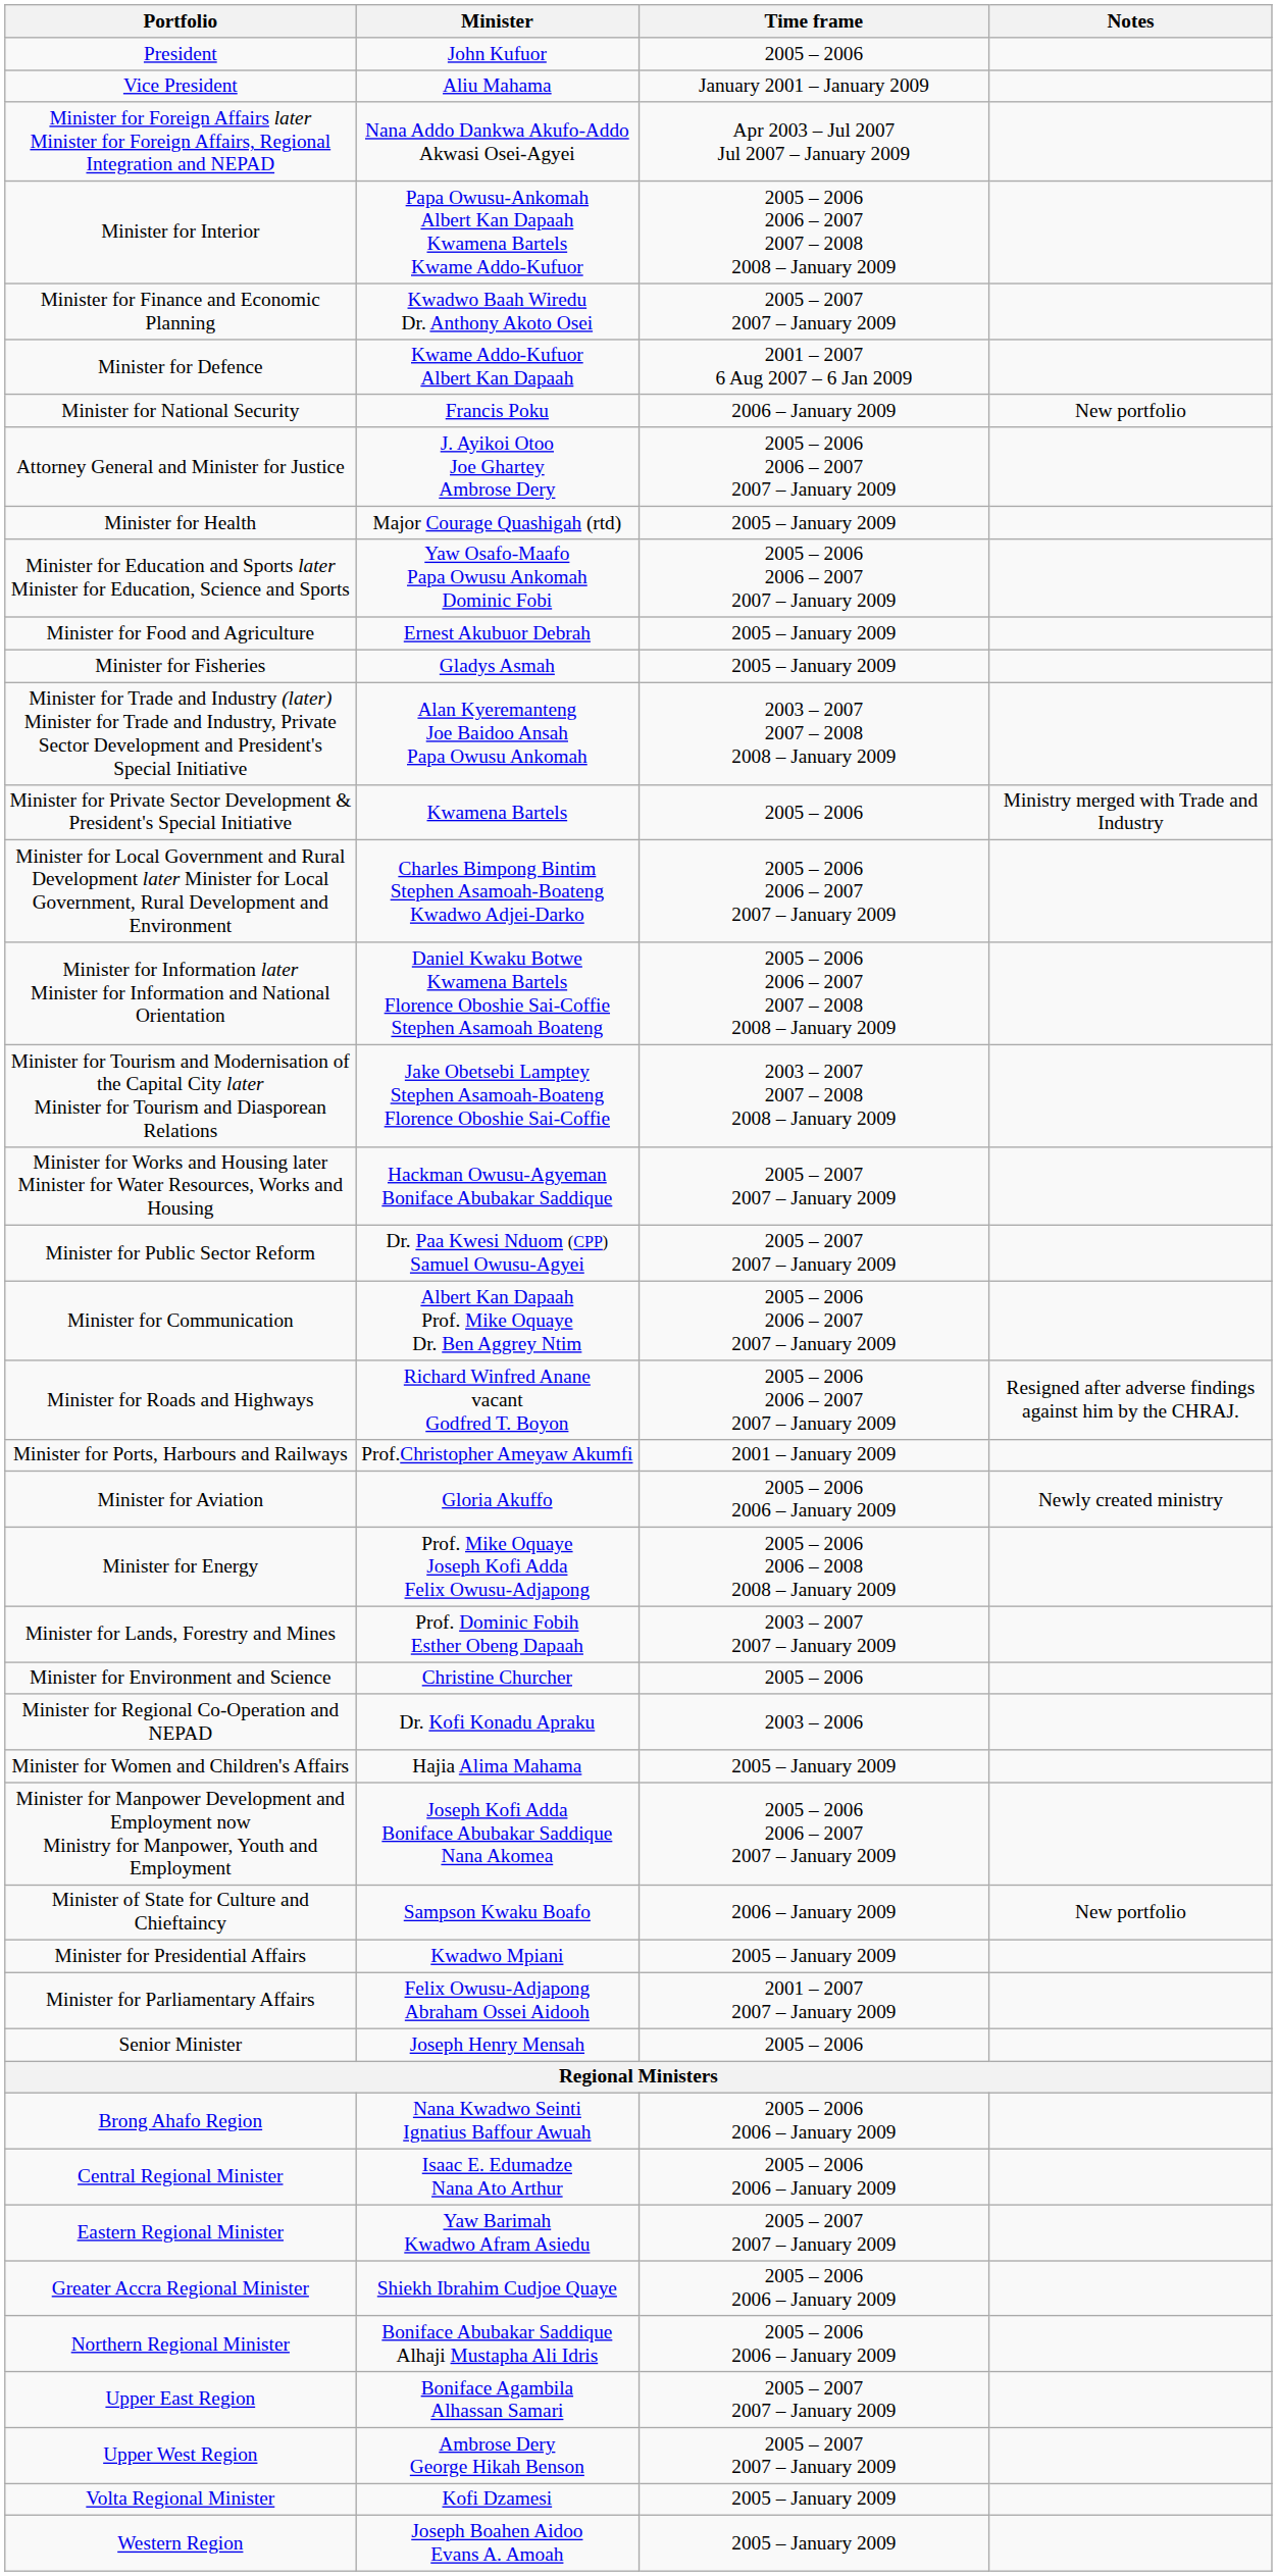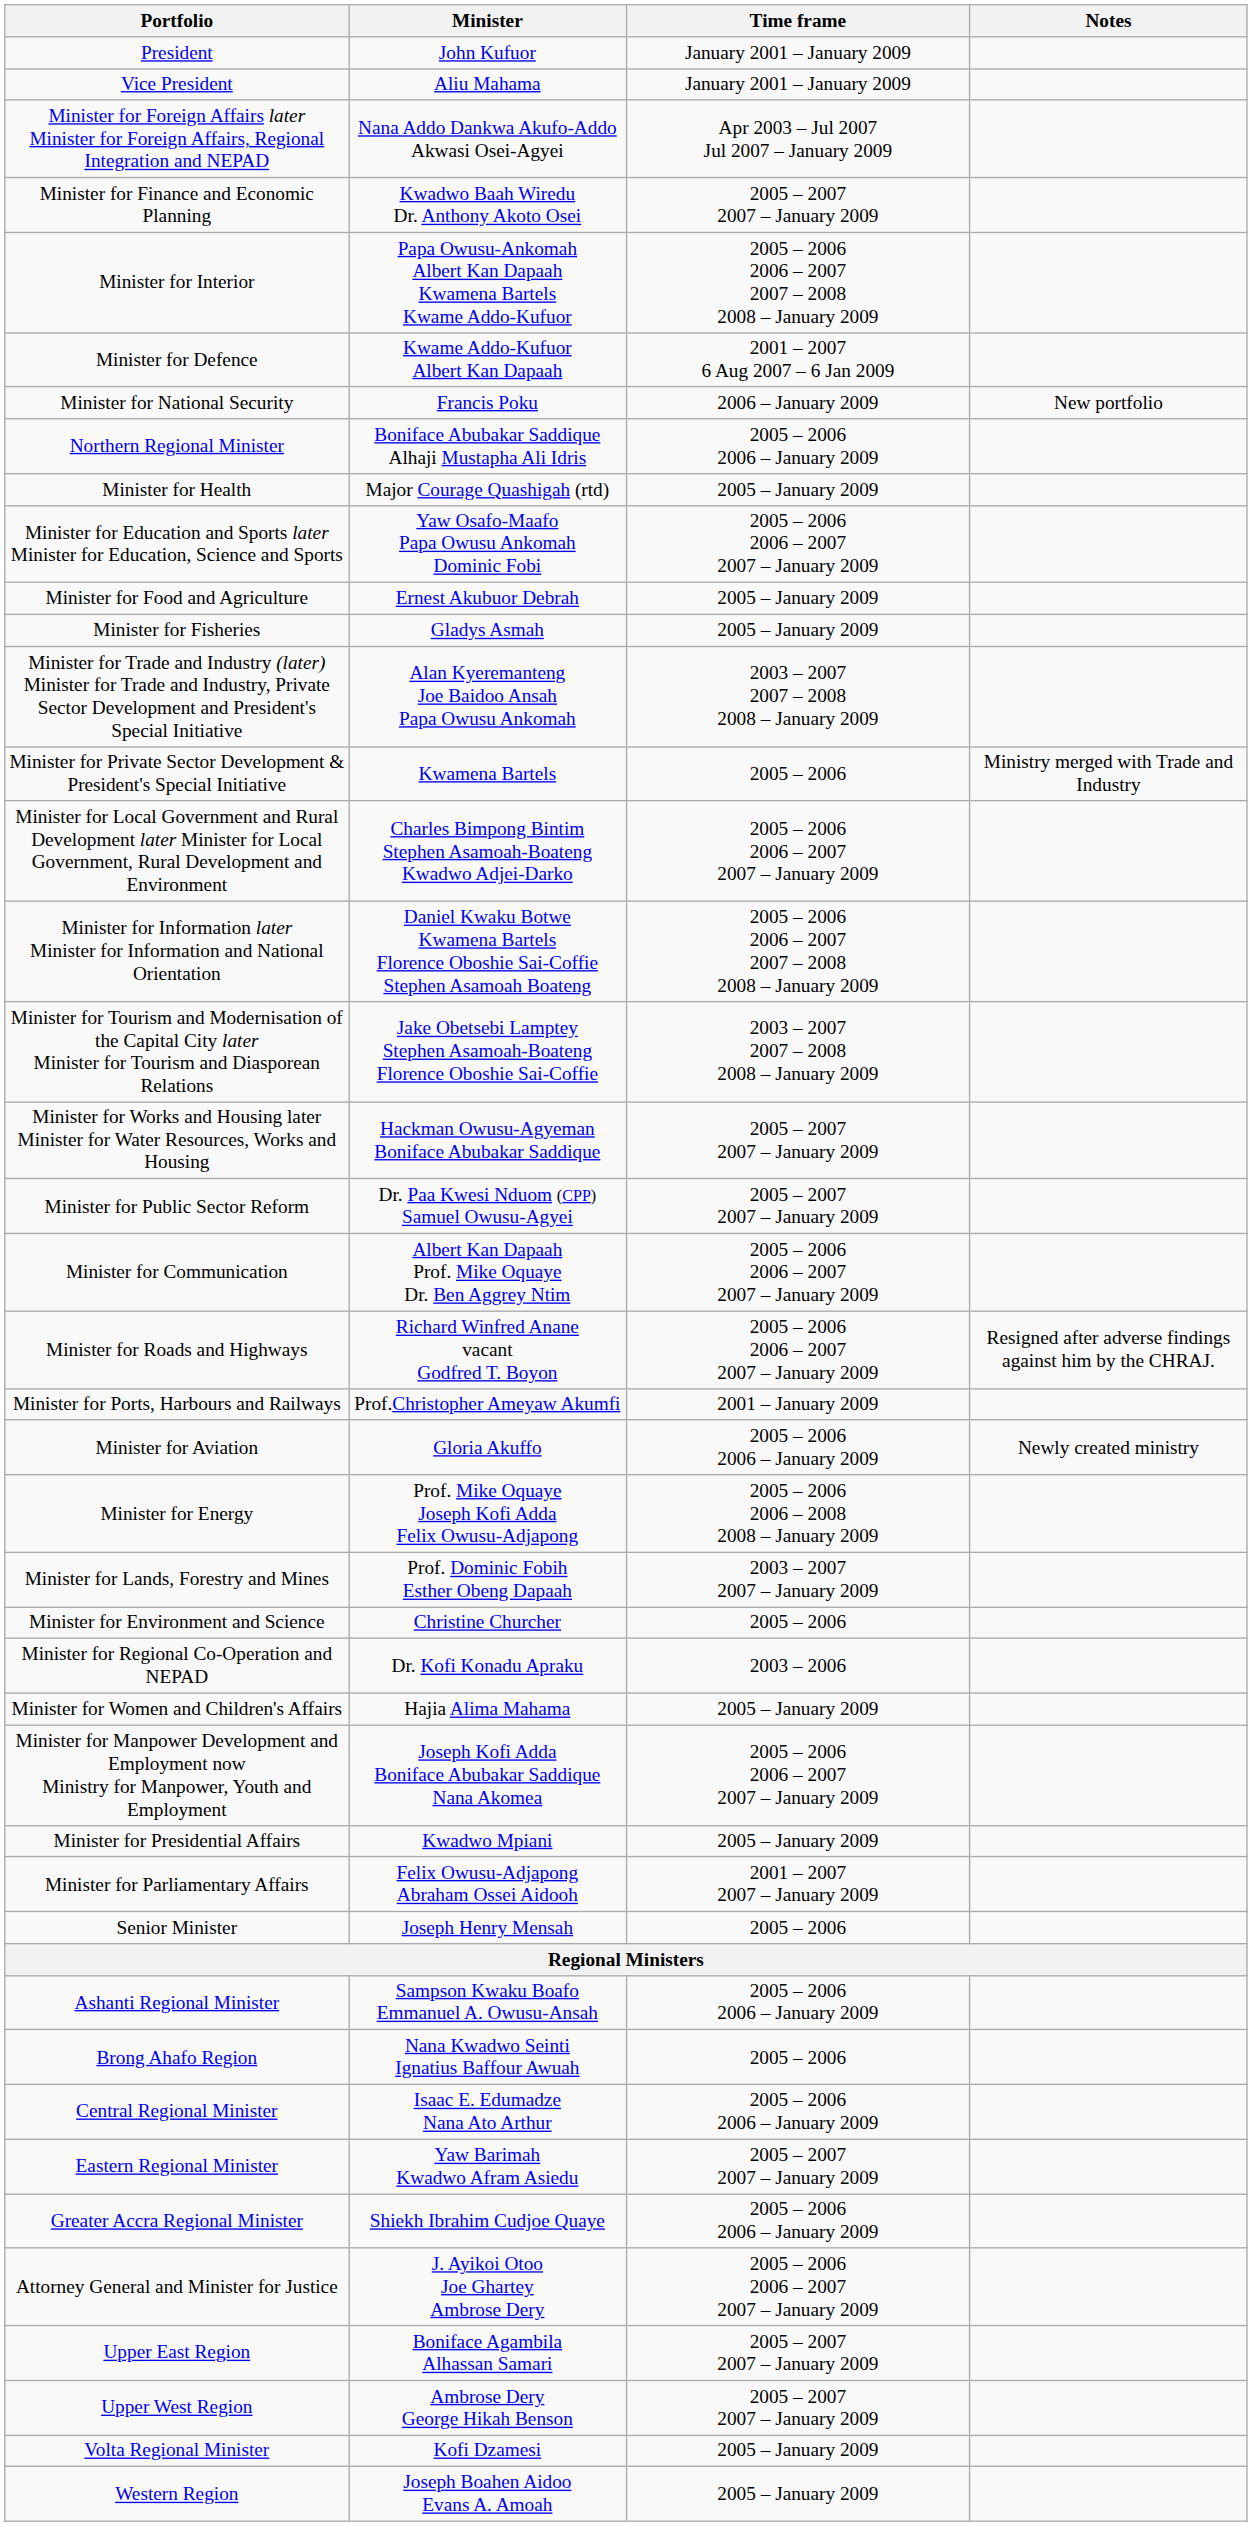President | Time frame: 2005 – 2006 -> January 2001 – January 2009
rows swapped: Minister for Interior <-> Minister for Finance and Economic Planning
rows swapped: Attorney General and Minister for Justice <-> Northern Regional Minister
- row: Minister of State for Culture and Chieftaincy | Sampson Kwaku Boafo | 2006 – January 2009 | New portfolio
+ row: Ashanti Regional Minister | Sampson Kwaku Boafo Emmanuel A. Owusu-Ansah | 2005 – 2006 2006 – January 2009
Brong Ahafo Region | Time frame: 2005 – 2006 2006 – January 2009 -> 2005 – 2006
